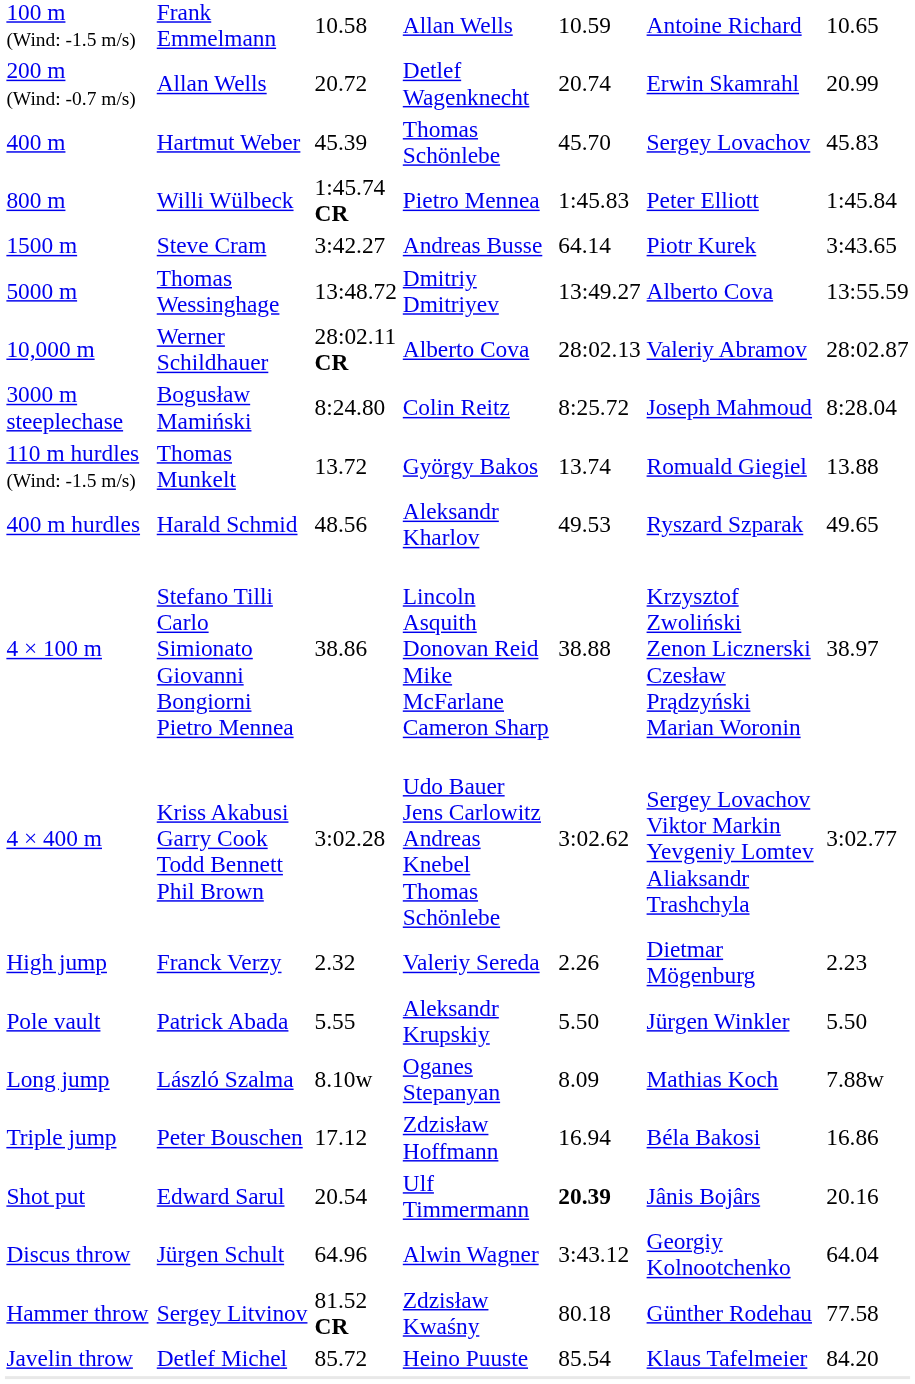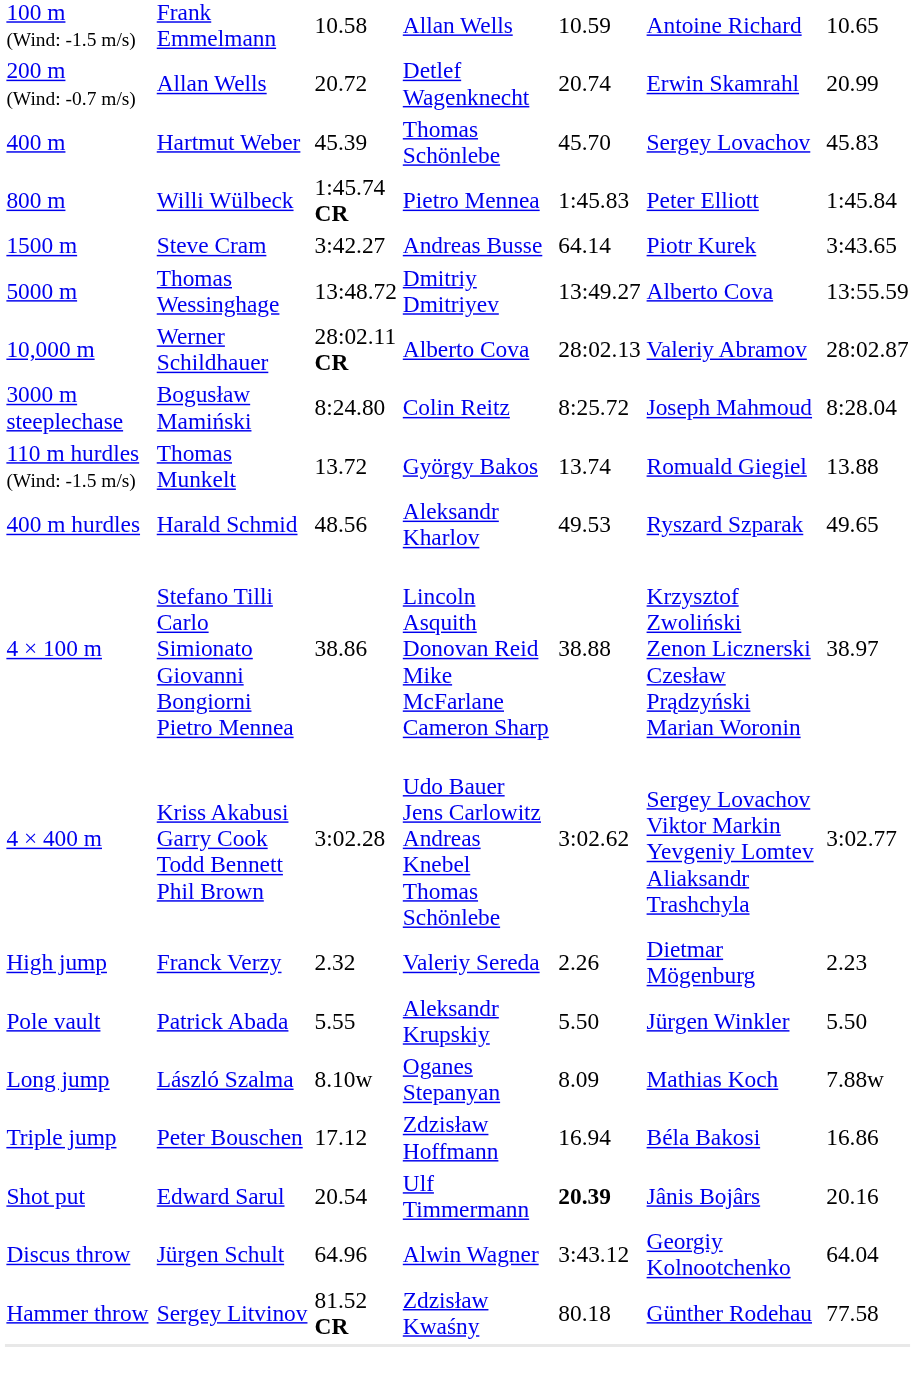- row: Javelin throw | Detlef Michel | 85.72 | Heino Puuste | 85.54 | Klaus Tafelmeier | 84.20
